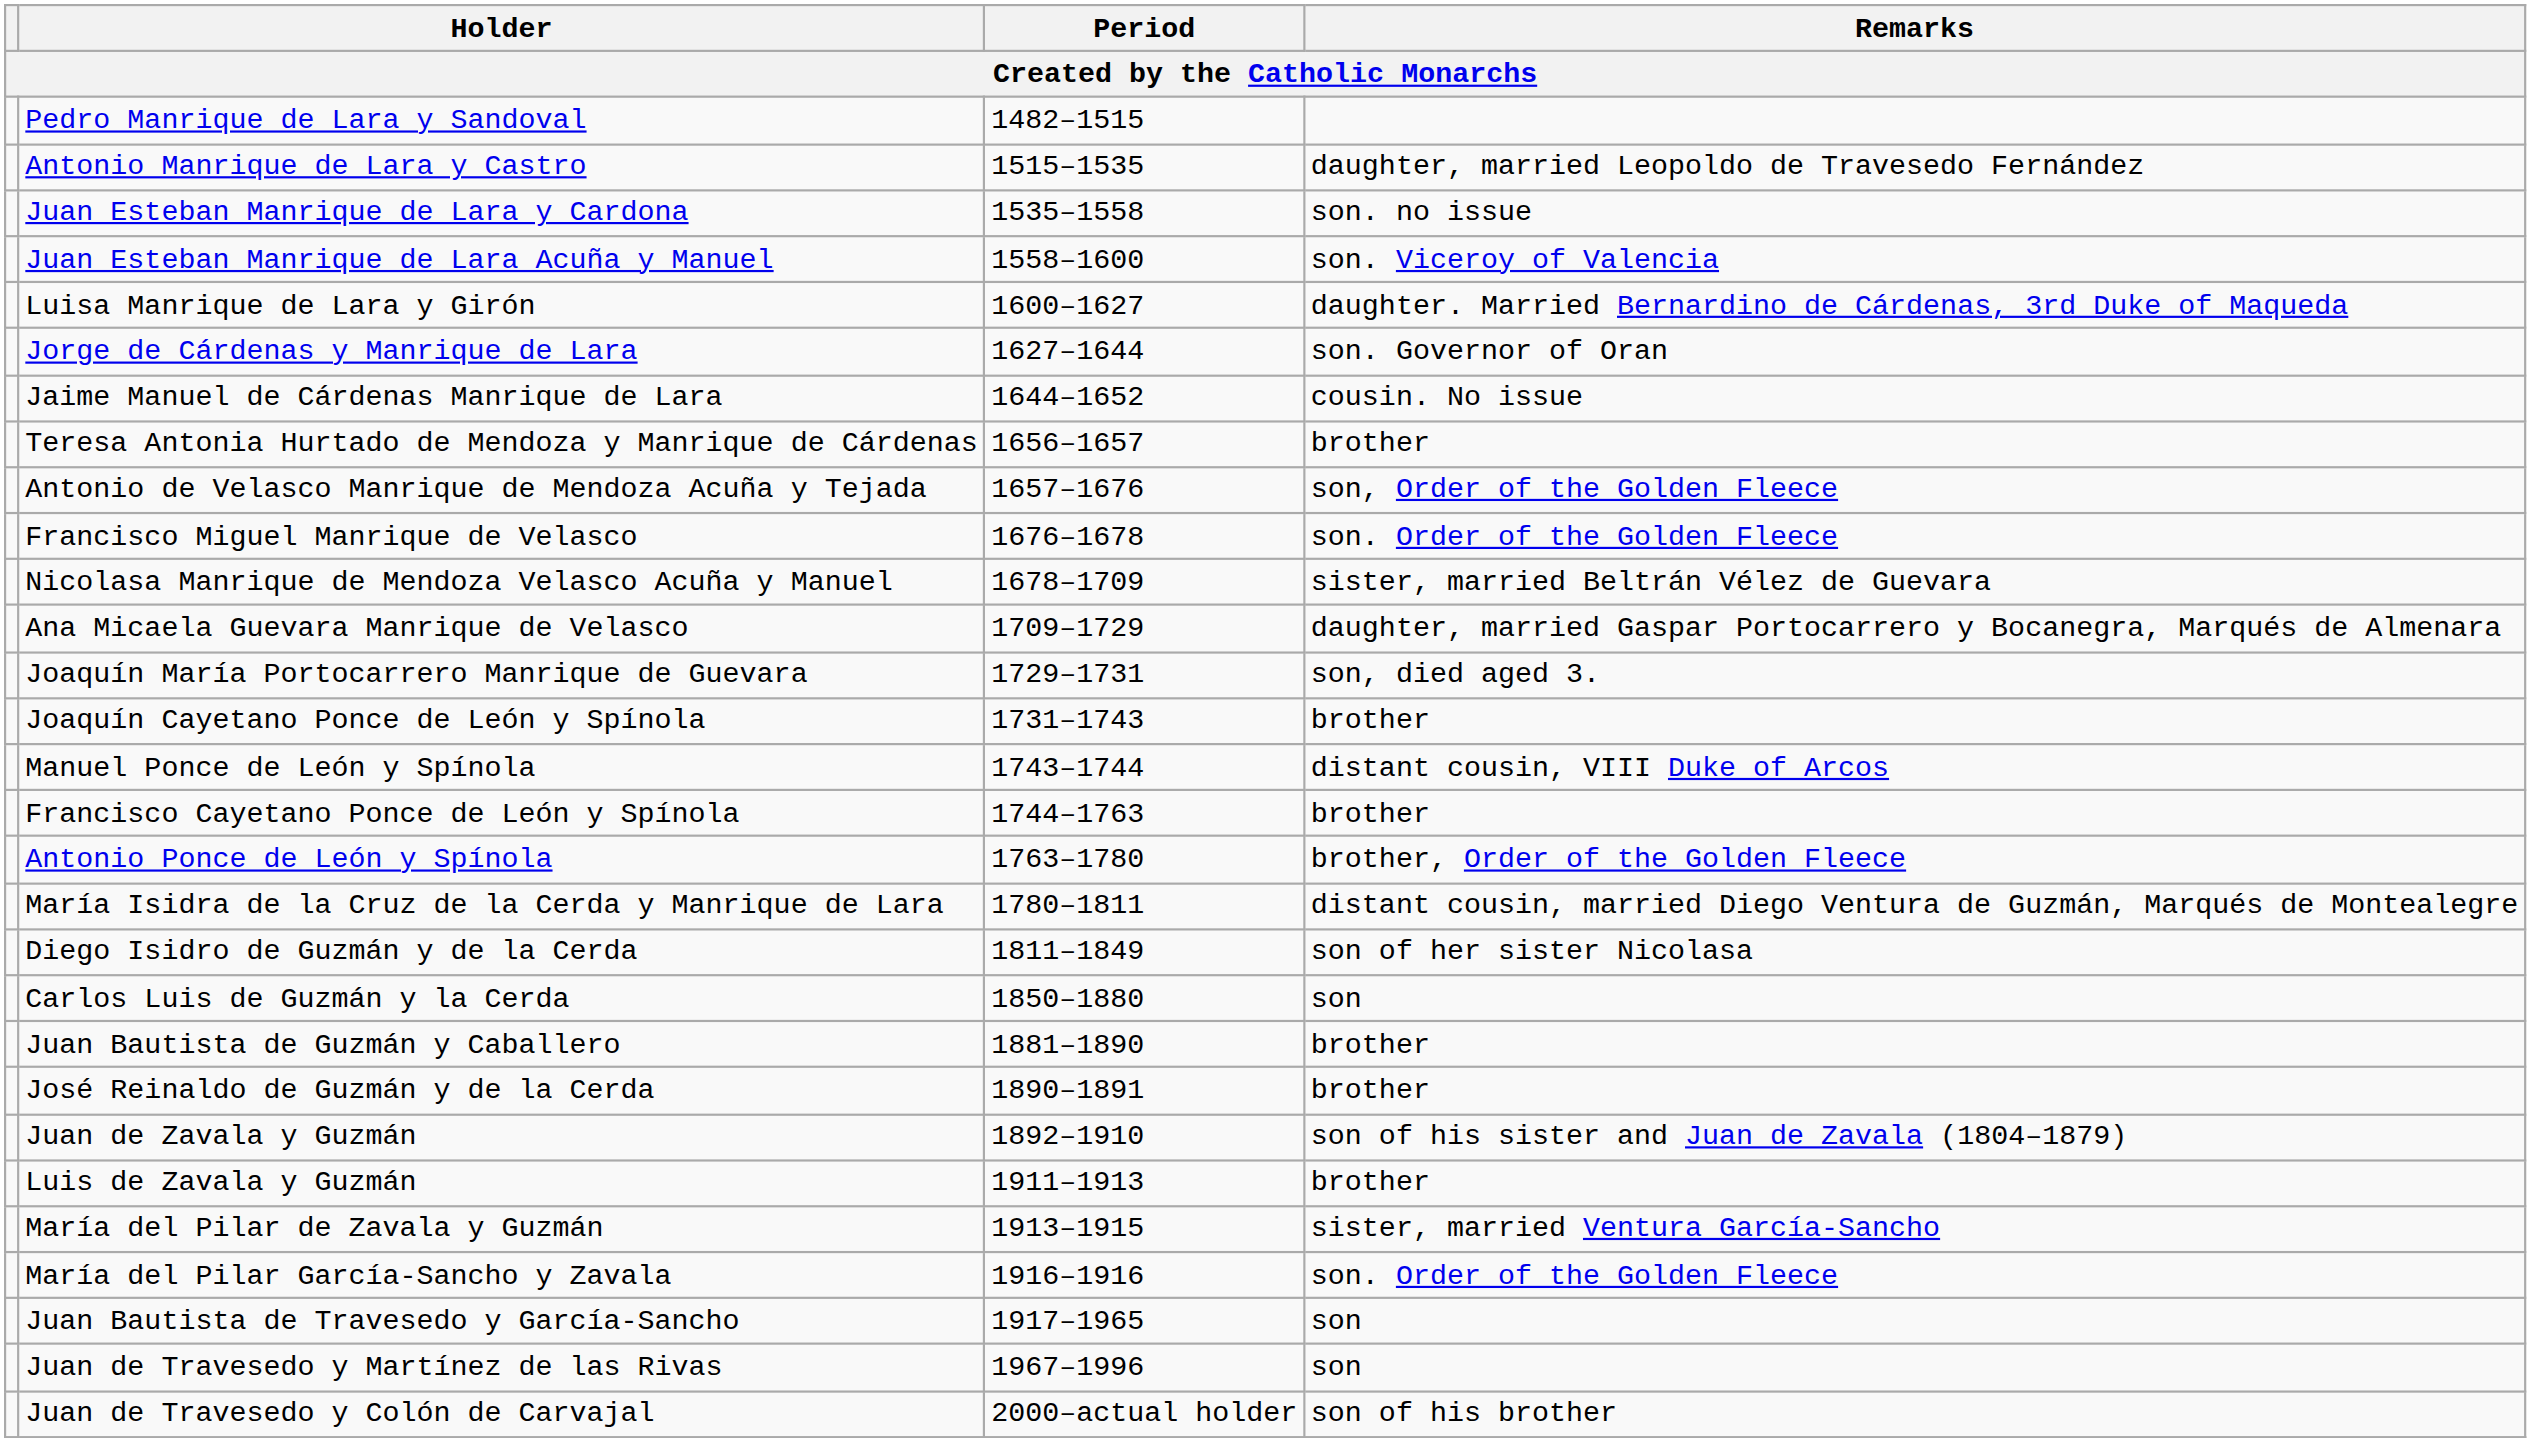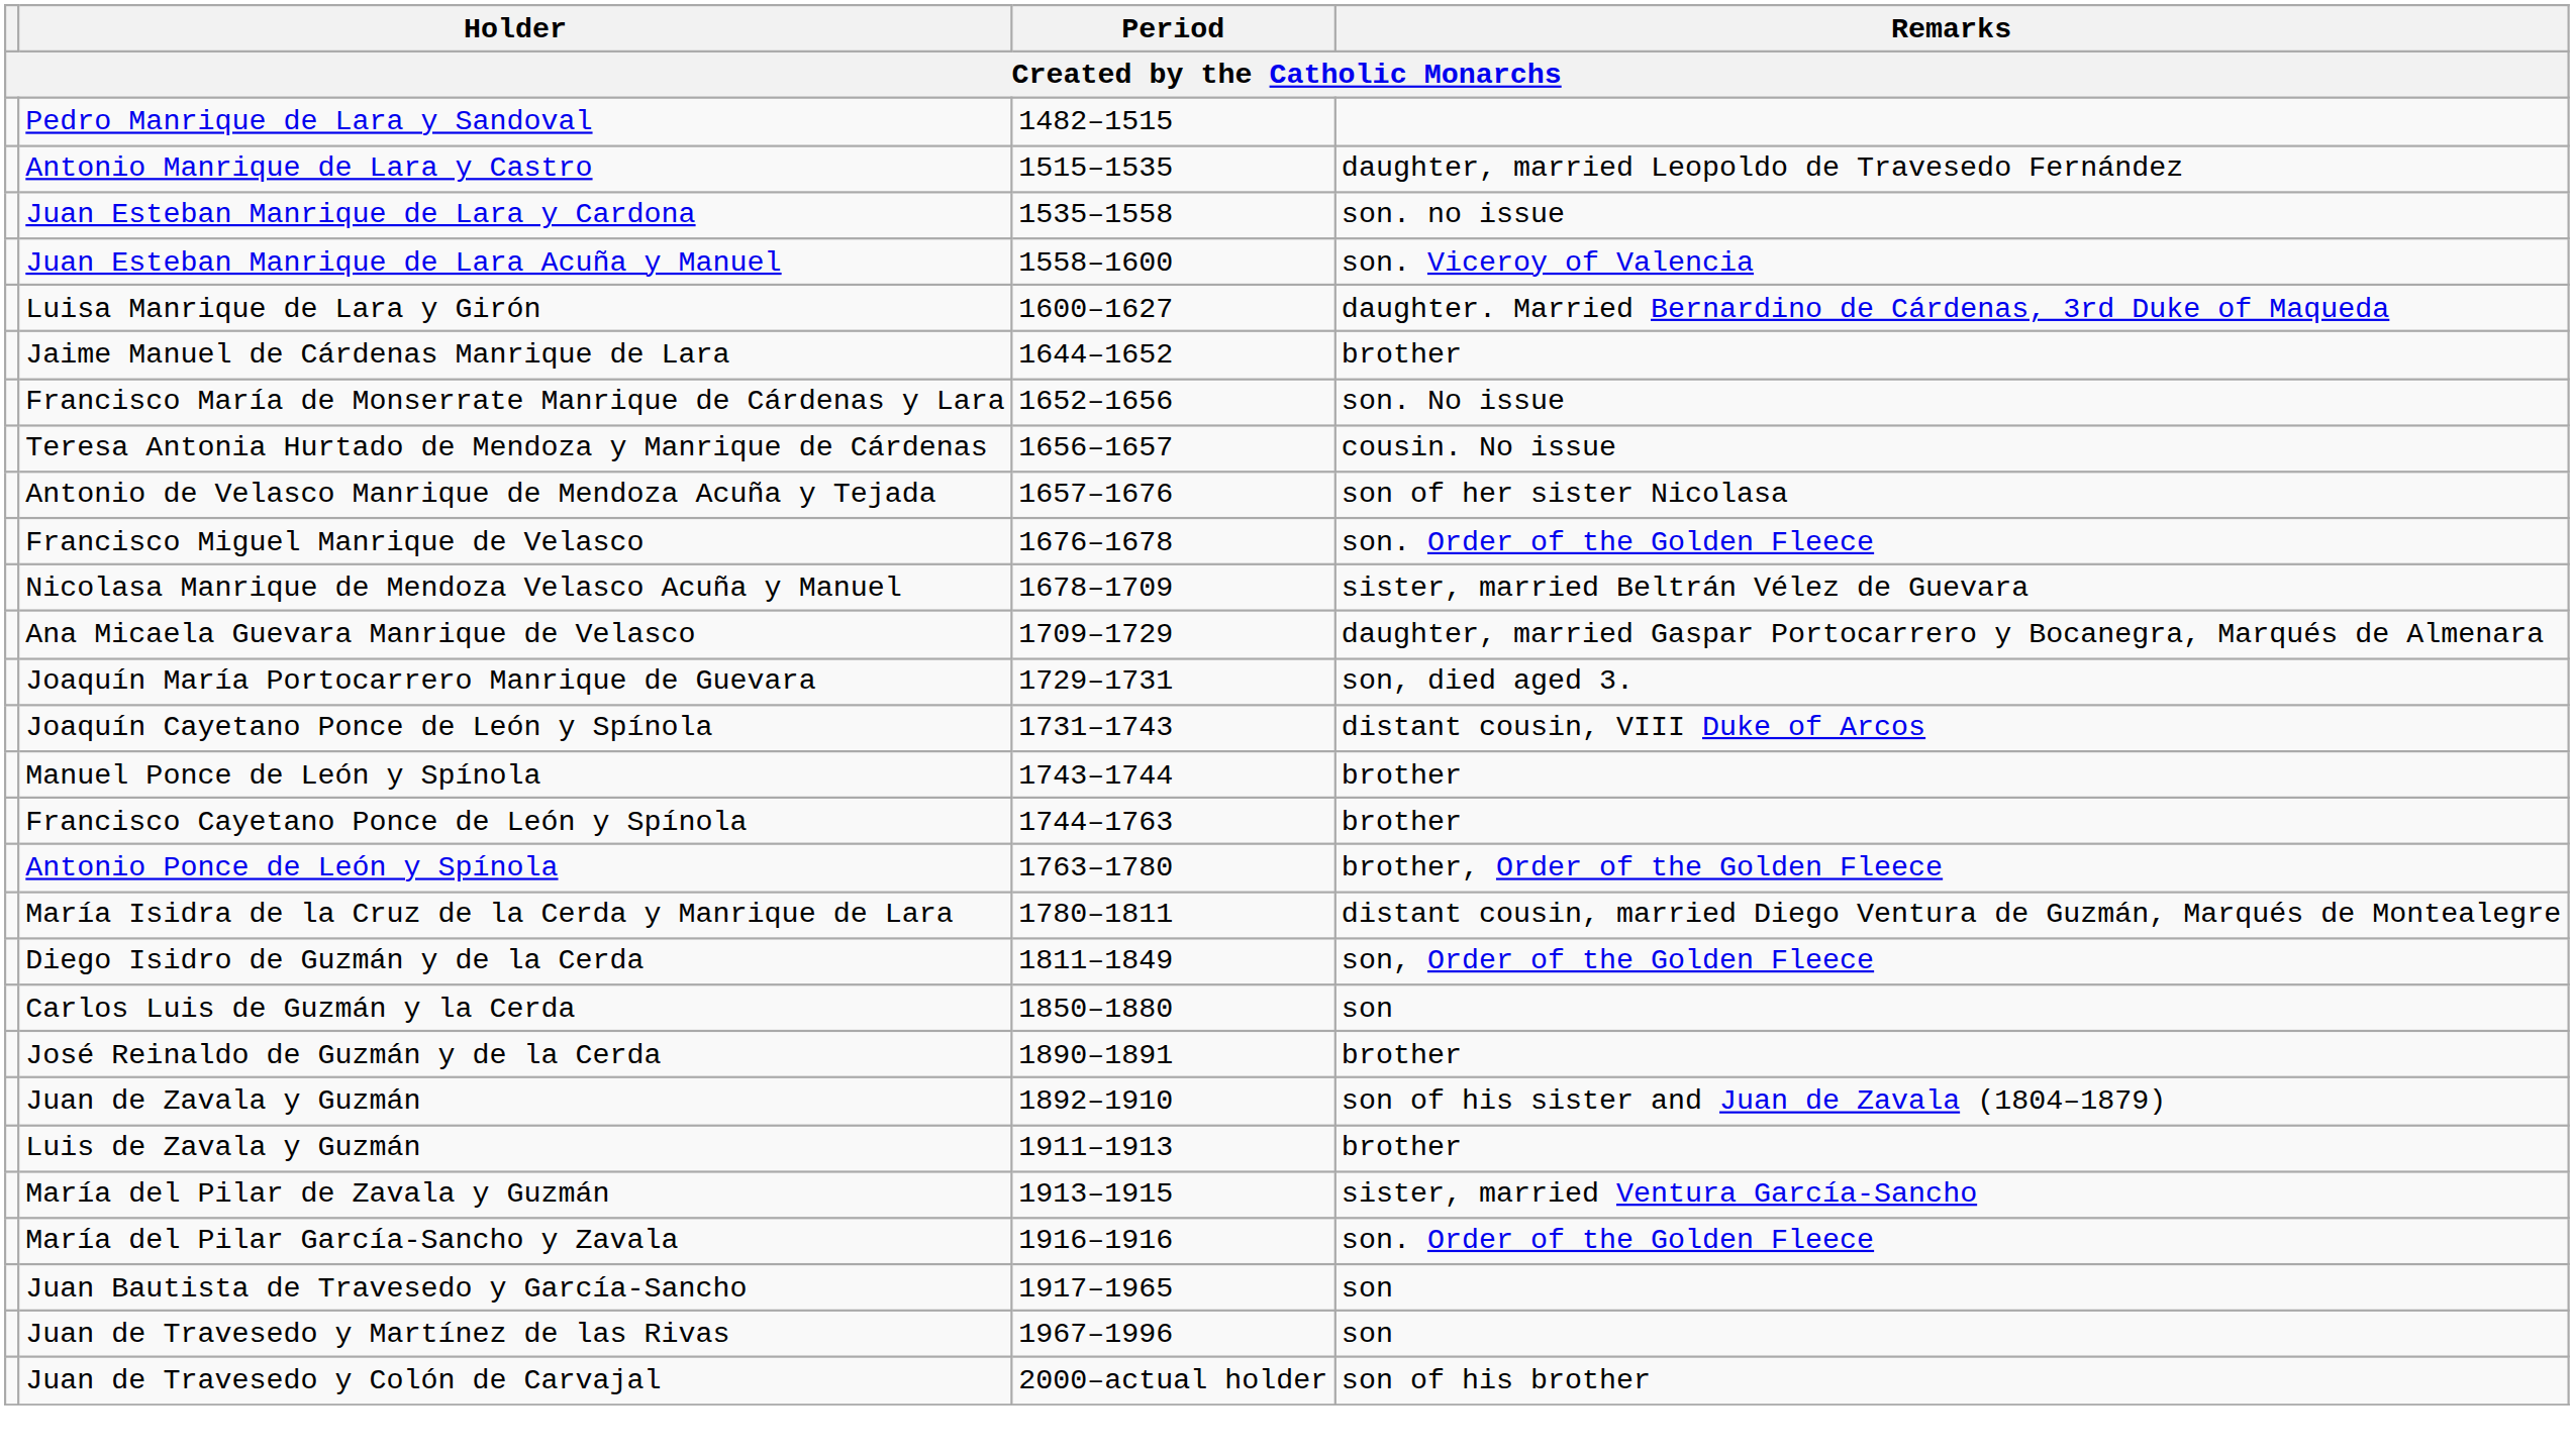- row: Jorge de Cárdenas y Manrique de Lara | 1627–1644 | son. Governor of Oran
Jaime Manuel de Cárdenas Manrique de Lara | Remarks: cousin. No issue -> brother
+ row: Francisco María de Monserrate Manrique de Cárdenas y Lara | 1652–1656 | son. No issue
Teresa Antonia Hurtado de Mendoza y Manrique de Cárdenas | Remarks: brother -> cousin. No issue
Antonio de Velasco Manrique de Mendoza Acuña y Tejada | Remarks: son, Order of the Golden Fleece -> son of her sister Nicolasa
Joaquín Cayetano Ponce de León y Spínola | Remarks: brother -> distant cousin, VIII Duke of Arcos
Manuel Ponce de León y Spínola | Remarks: distant cousin, VIII Duke of Arcos -> brother
Diego Isidro de Guzmán y de la Cerda | Remarks: son of her sister Nicolasa -> son, Order of the Golden Fleece
- row: Juan Bautista de Guzmán y Caballero | 1881–1890 | brother
